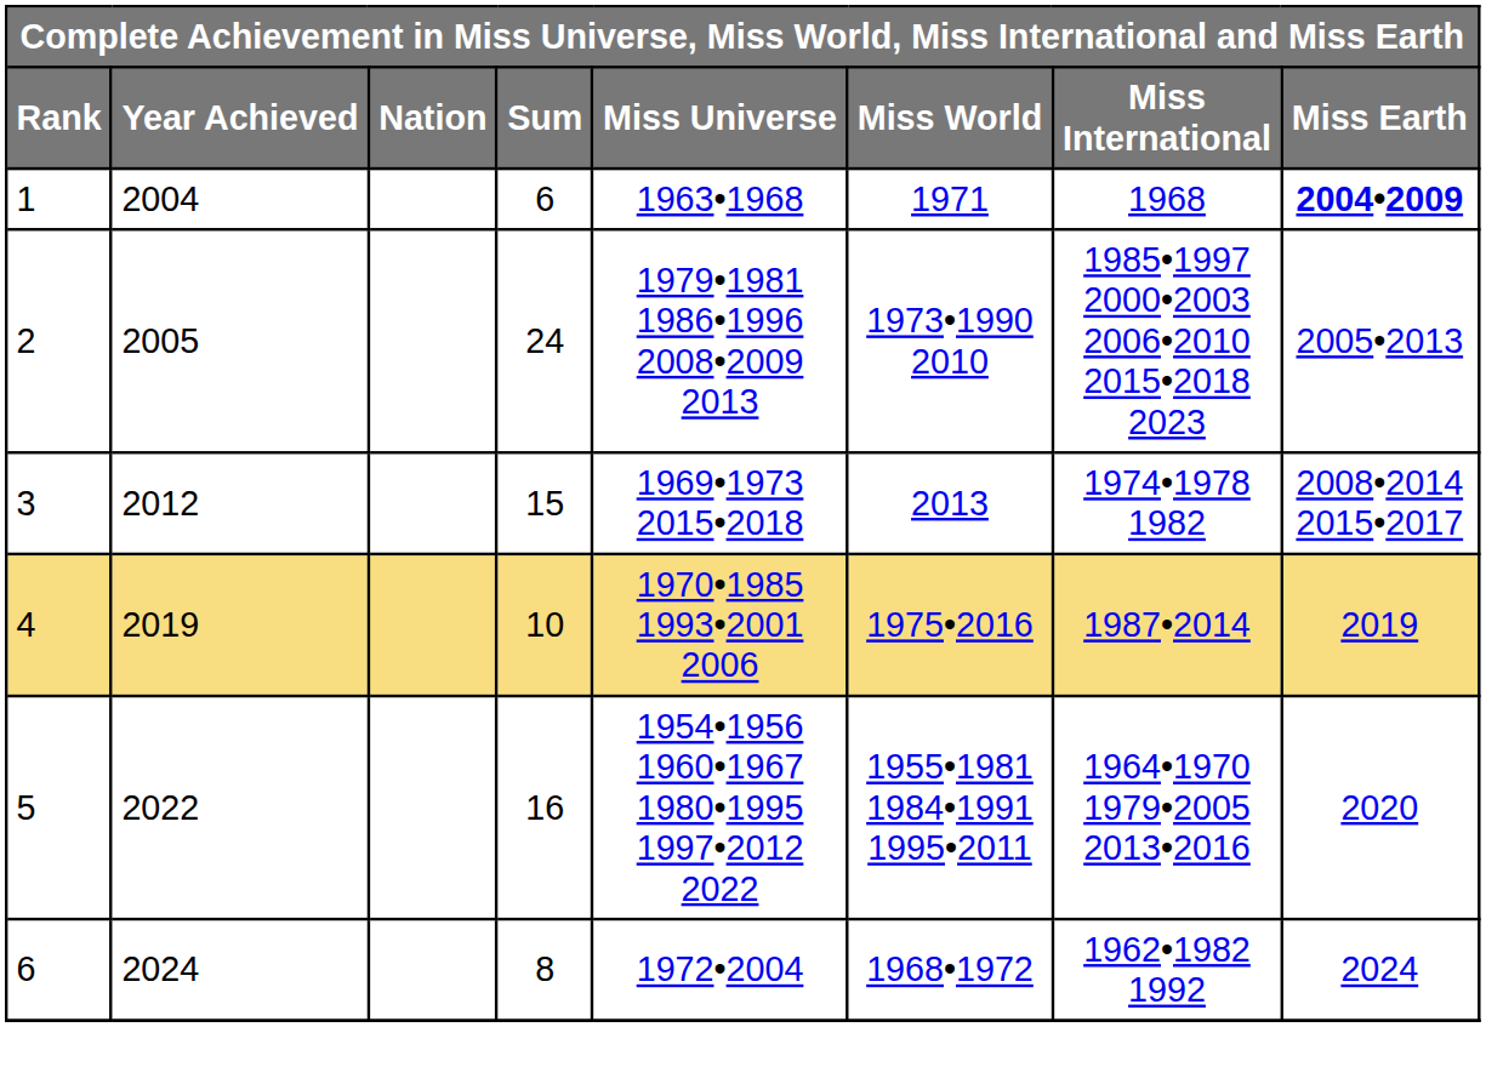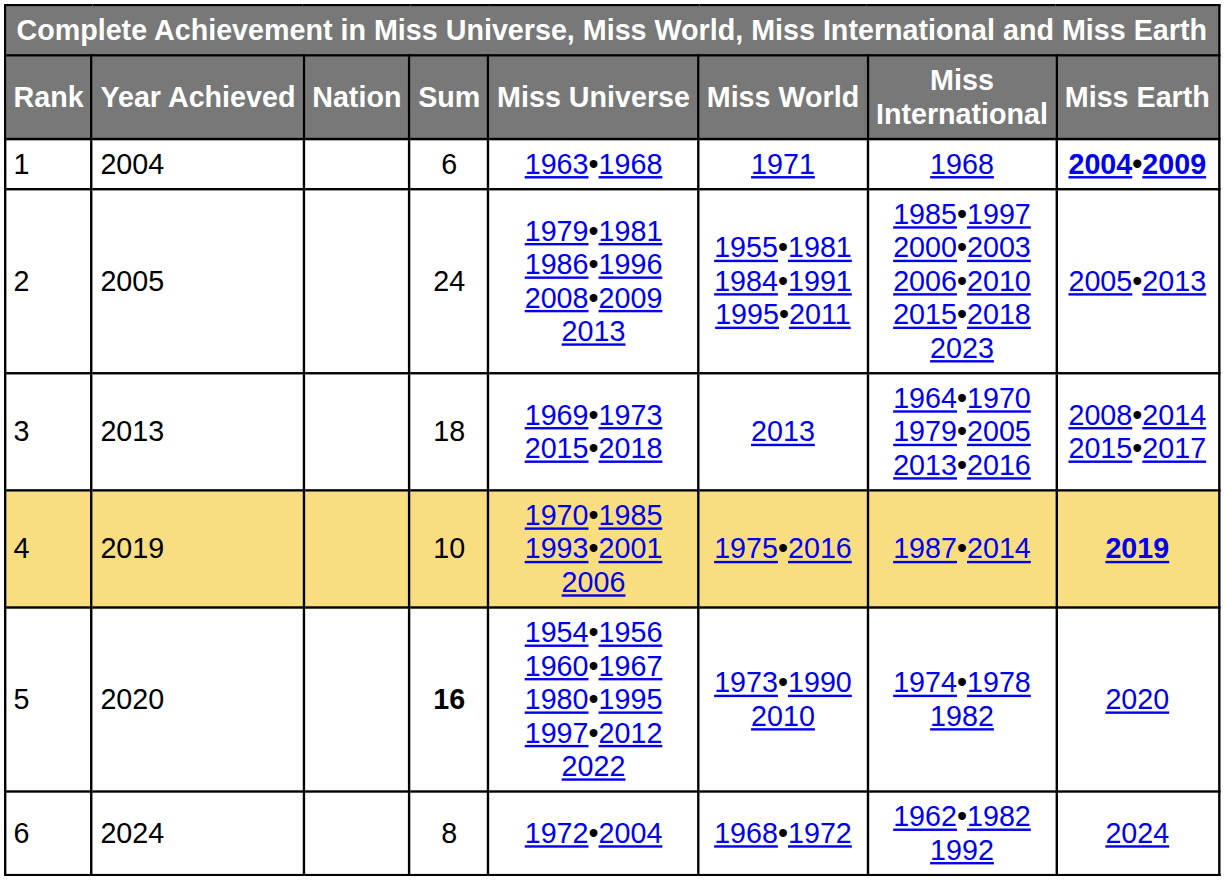2 | Miss World: 1973•1990 2010 -> 1955•1981 1984•1991 1995•2011
3 | Year Achieved: 2012 -> 2013
3 | Sum: 15 -> 18
3 | Miss International: 1974•1978 1982 -> 1964•1970 1979•2005 2013•2016
4 | Miss Earth: normal -> bold
5 | Year Achieved: 2022 -> 2020
5 | Sum: normal -> bold
5 | Miss World: 1955•1981 1984•1991 1995•2011 -> 1973•1990 2010
5 | Miss International: 1964•1970 1979•2005 2013•2016 -> 1974•1978 1982
